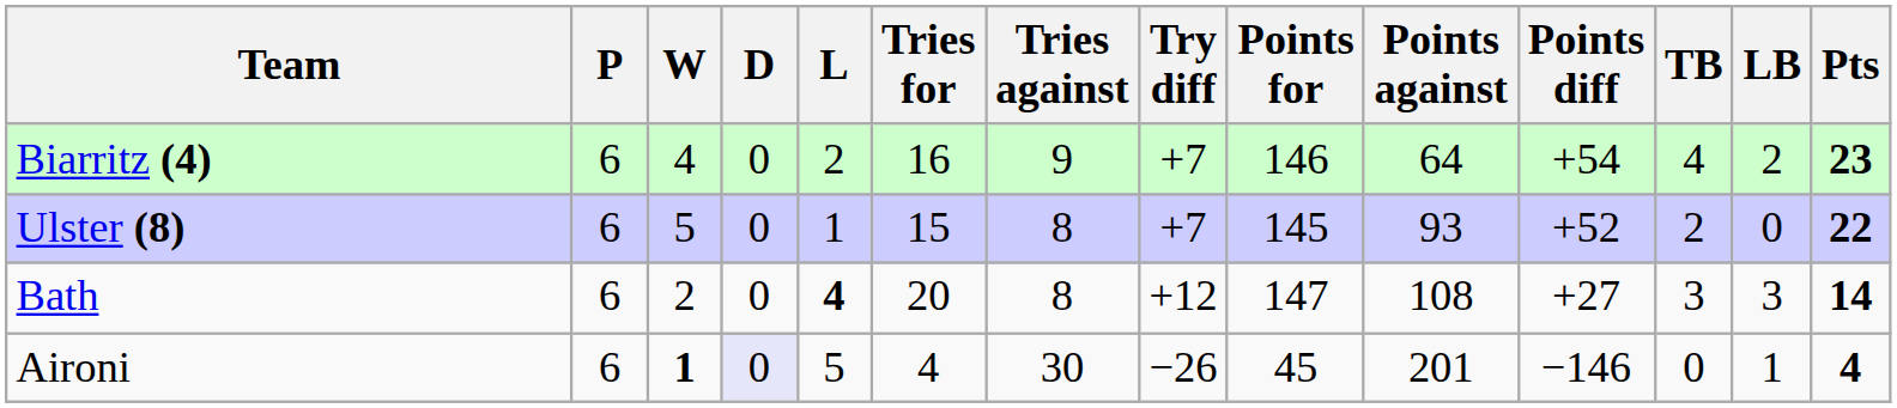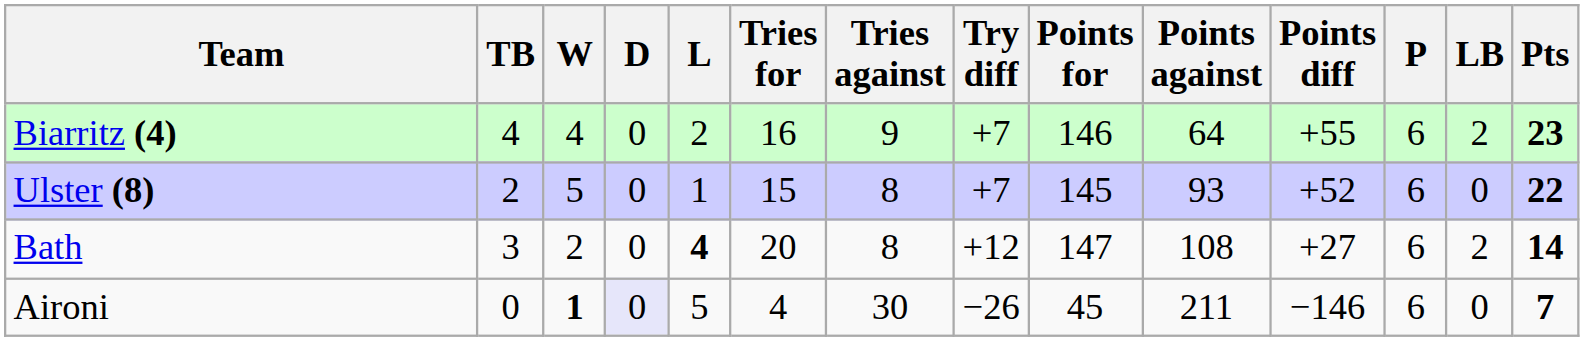columns swapped: P <-> TB
Biarritz (4) | Points diff: +54 -> +55
Bath | LB: 3 -> 2
Aironi | Points against: 201 -> 211
Aironi | LB: 1 -> 0
Aironi | Pts: 4 -> 7
